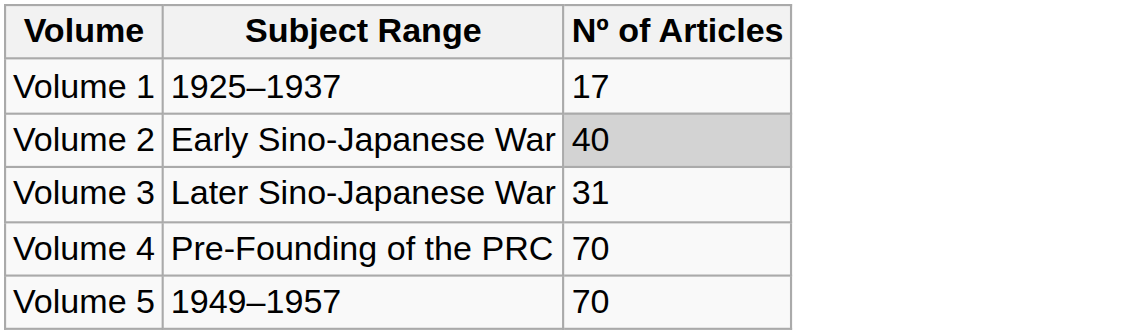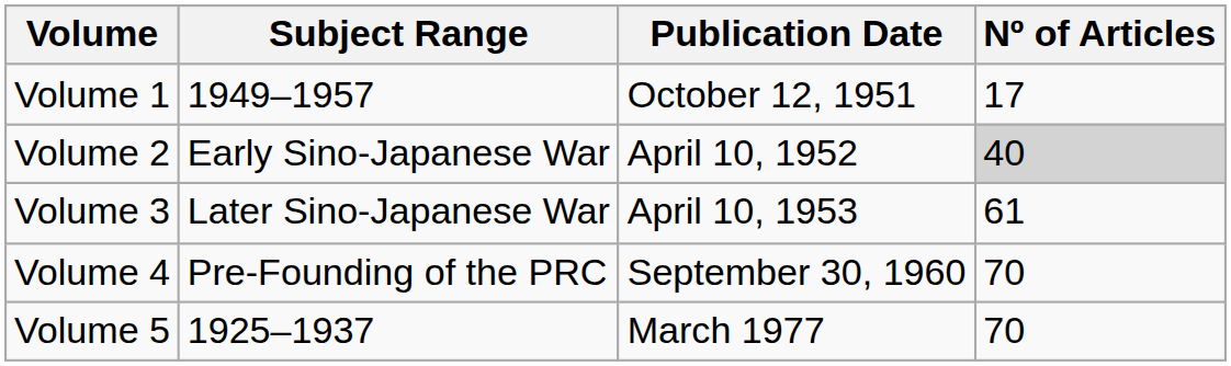+ column: Publication Date | October 12, 1951 | April 10, 1952 | April 10, 1953 | September 30, 1960 | March 1977
Volume 1 | Subject Range: 1925–1937 -> 1949–1957
Volume 3 | Nº of Articles: 31 -> 61
Volume 5 | Subject Range: 1949–1957 -> 1925–1937
